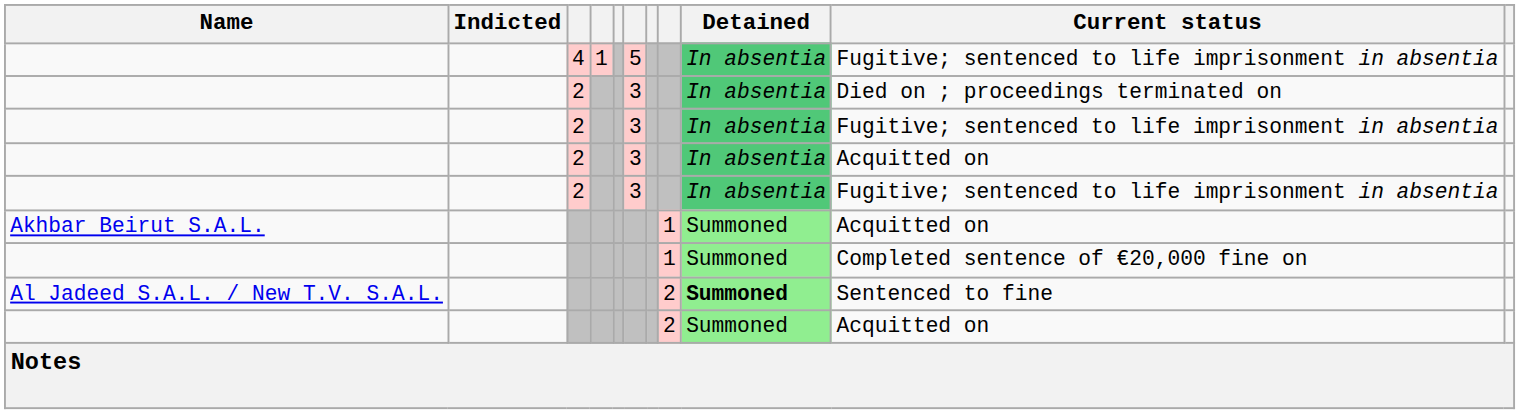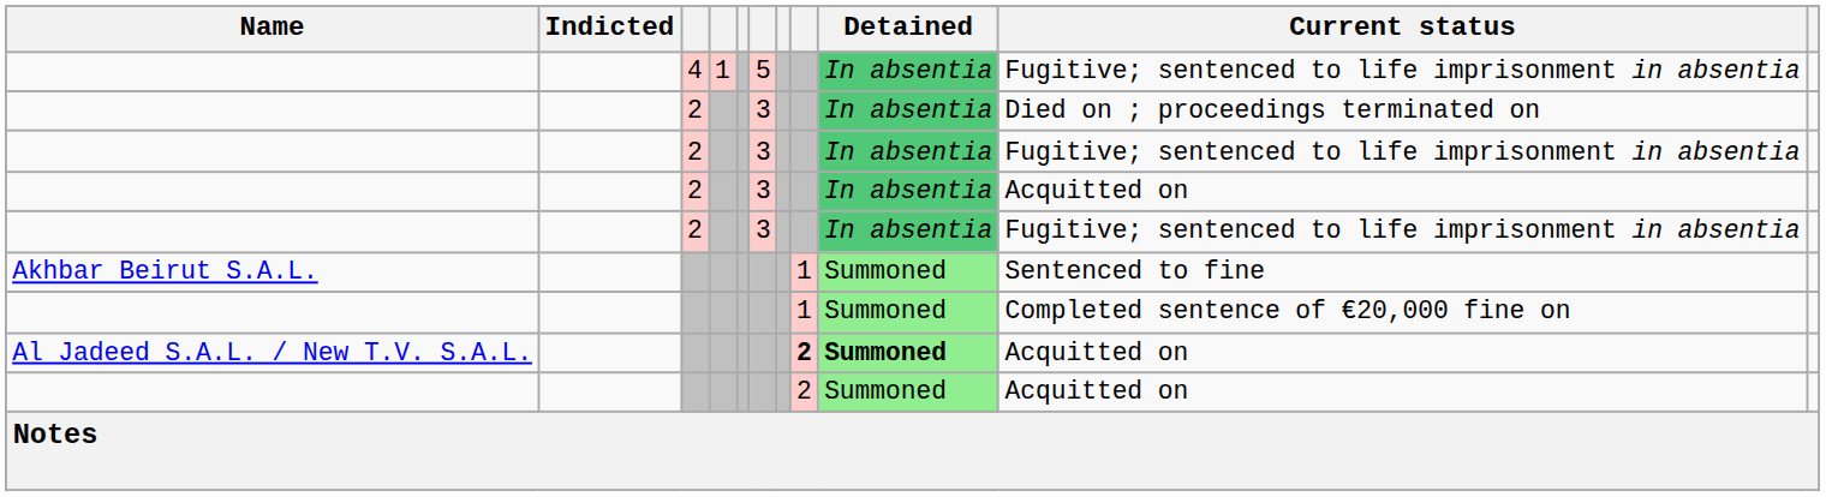Akhbar Beirut S.A.L. | Current status: Acquitted on -> Sentenced to fine
Al Jadeed S.A.L. / New T.V. S.A.L. | column 8: normal -> bold
Al Jadeed S.A.L. / New T.V. S.A.L. | Current status: Sentenced to fine -> Acquitted on
